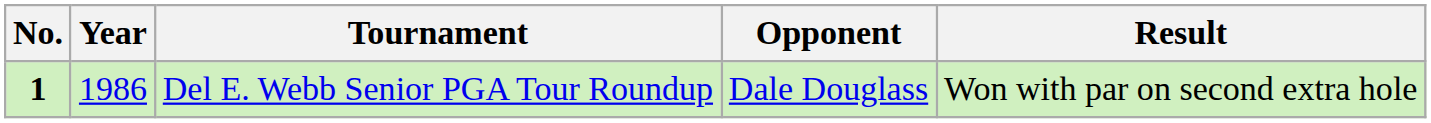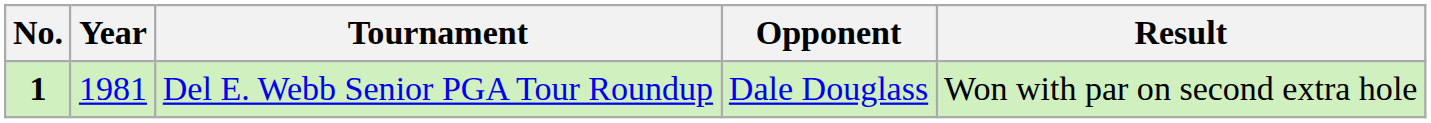Del E. Webb Senior PGA Tour Roundup | Year: 1986 -> 1981
